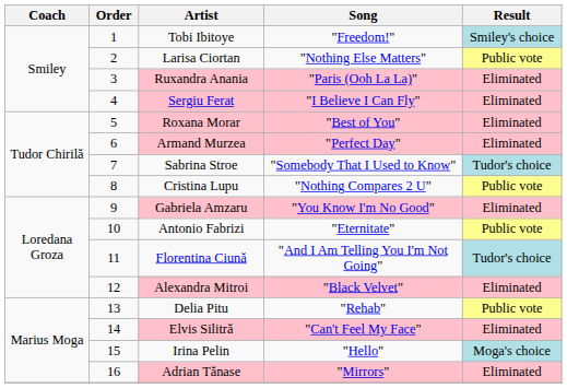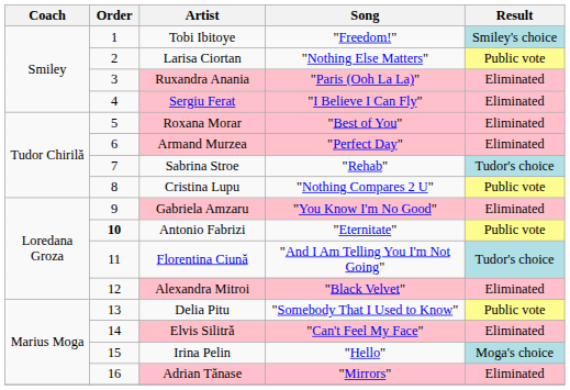Sabrina Stroe | Song: "Somebody That I Used to Know" -> "Rehab"
Antonio Fabrizi | Order: normal -> bold
Delia Pitu | Song: "Rehab" -> "Somebody That I Used to Know"
